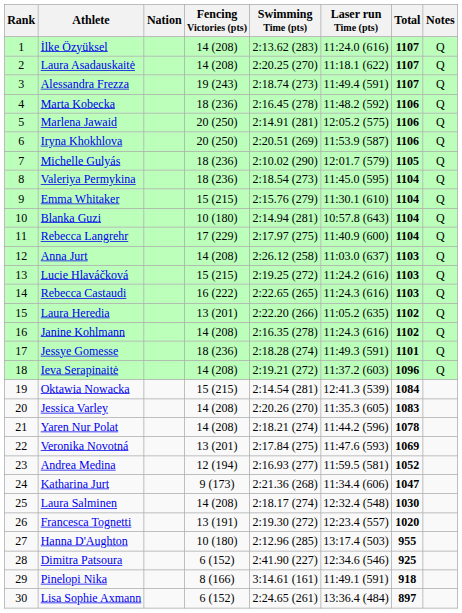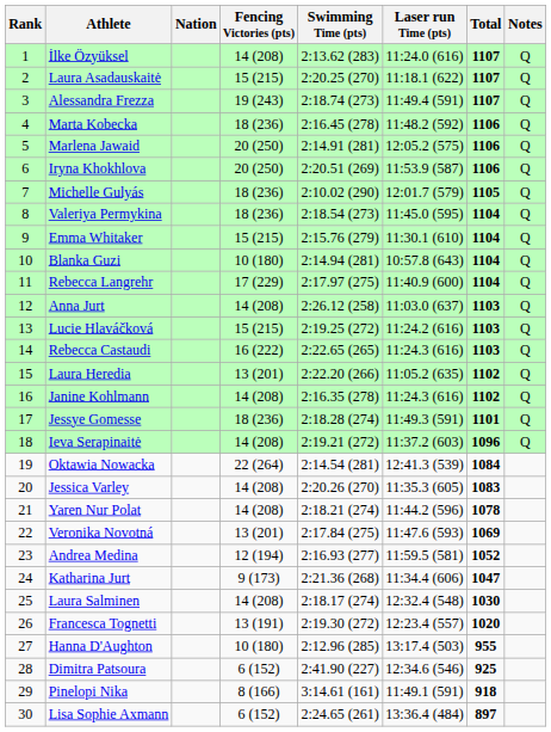Laura Asadauskaitė | Fencing Victories (pts): 14 (208) -> 15 (215)
Oktawia Nowacka | Fencing Victories (pts): 15 (215) -> 22 (264)
